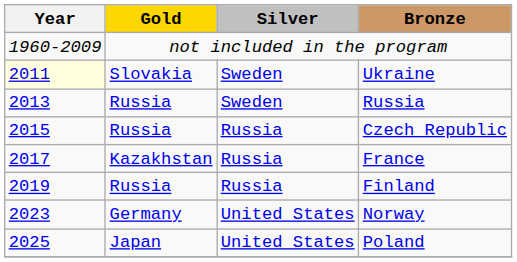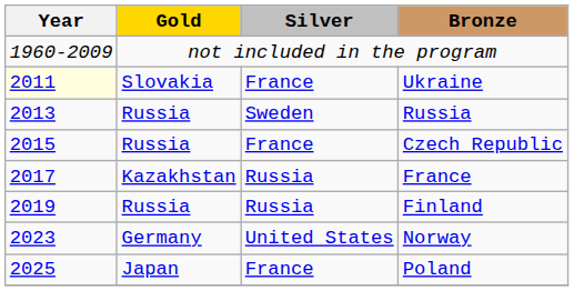Ukraine | Silver: Sweden -> France
Czech Republic | Silver: Russia -> France
Poland | Silver: United States -> France
